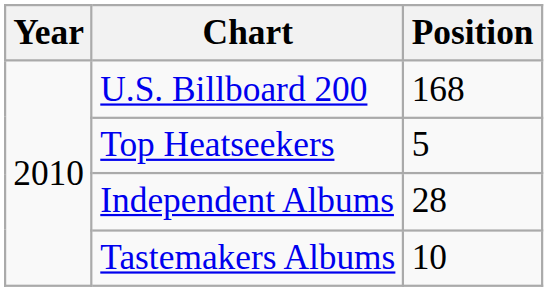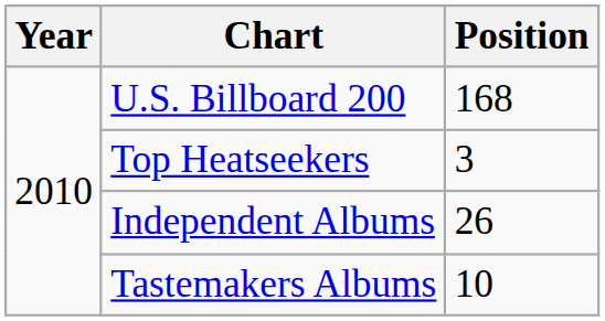Top Heatseekers | Position: 5 -> 3
Independent Albums | Position: 28 -> 26
